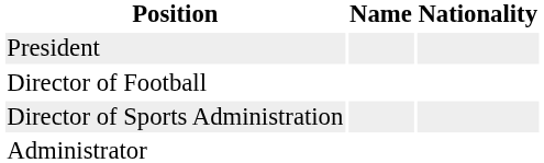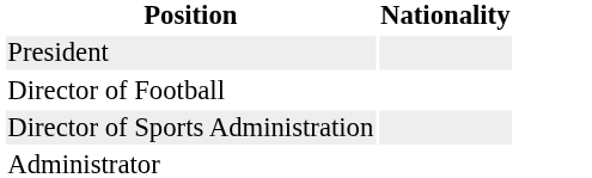- column: Name
